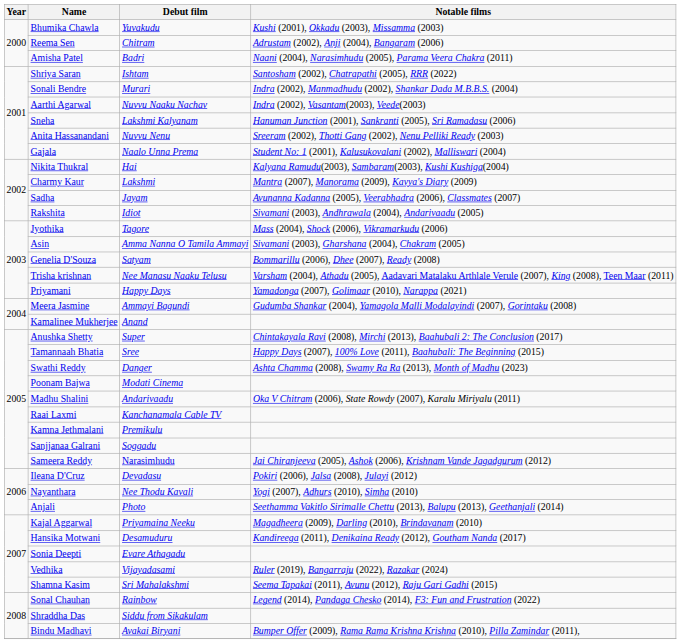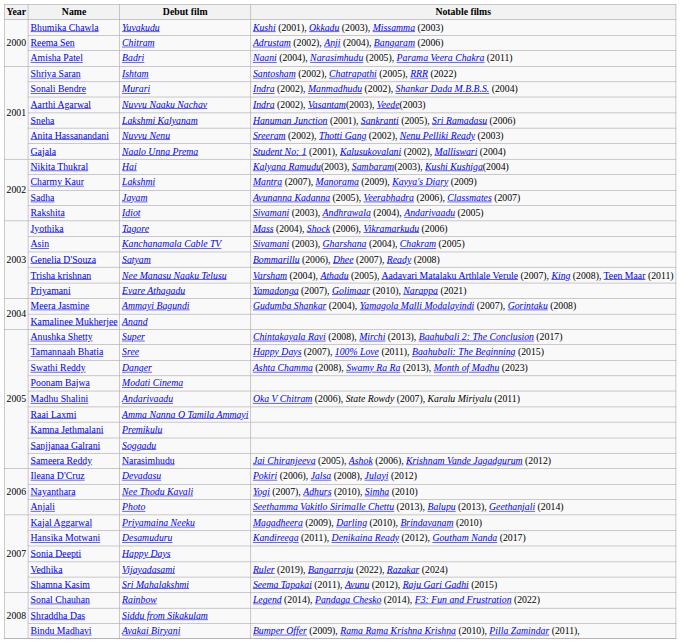Asin | Debut film: Amma Nanna O Tamila Ammayi -> Kanchanamala Cable TV
Priyamani | Debut film: Happy Days -> Evare Athagadu
Raai Laxmi | Debut film: Kanchanamala Cable TV -> Amma Nanna O Tamila Ammayi
Sonia Deepti | Debut film: Evare Athagadu -> Happy Days
